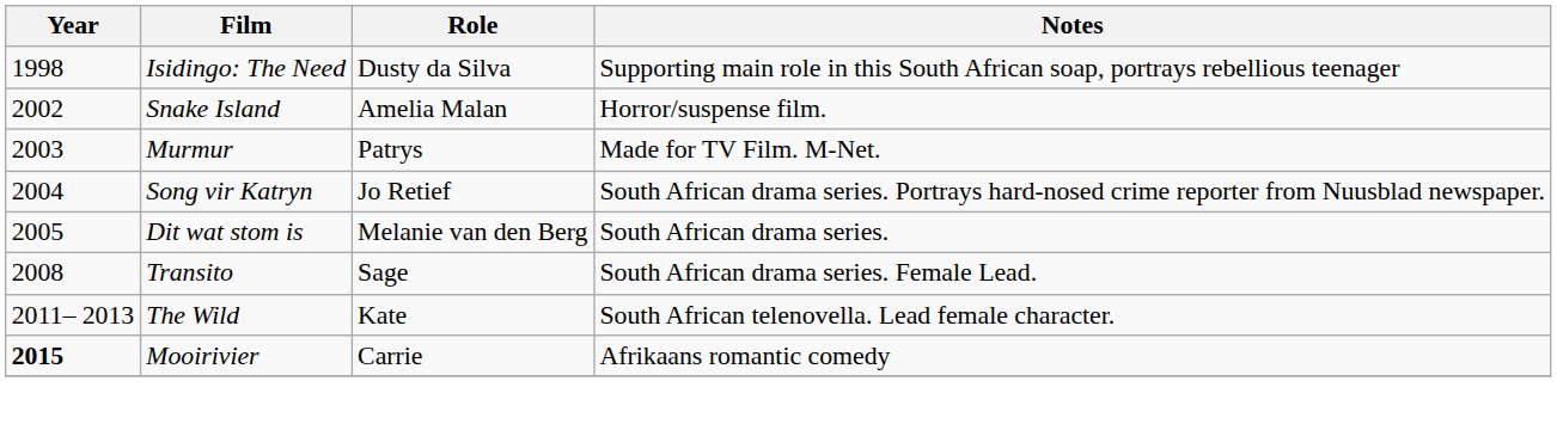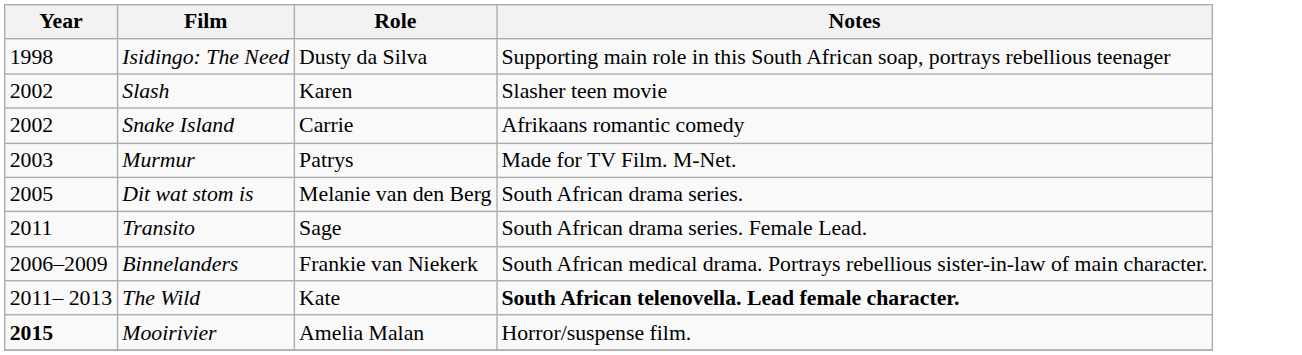+ row: 2002 | Slash | Karen | Slasher teen movie
Snake Island | Role: Amelia Malan -> Carrie
Snake Island | Notes: Horror/suspense film. -> Afrikaans romantic comedy
- row: 2004 | Song vir Katryn | Jo Retief | South African drama series. Portrays hard-nosed crime reporter from Nuusblad newspaper.
Transito | Year: 2008 -> 2011
+ row: 2006–2009 | Binnelanders | Frankie van Niekerk | South African medical drama. Portrays rebellious sister-in-law of main character.
The Wild | Notes: normal -> bold
Mooirivier | Role: Carrie -> Amelia Malan
Mooirivier | Notes: Afrikaans romantic comedy -> Horror/suspense film.
